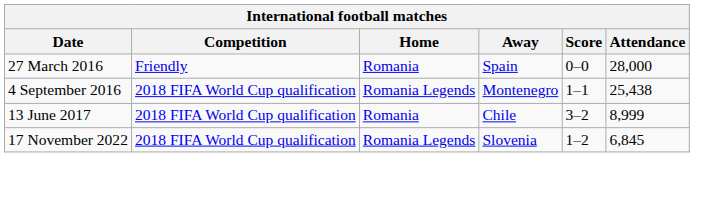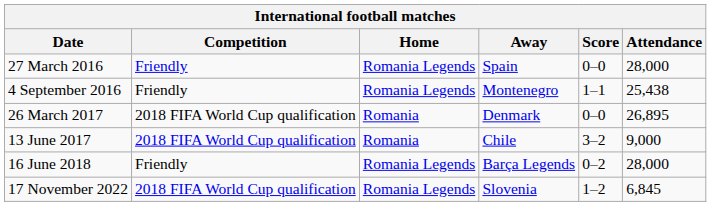27 March 2016 | Home: Romania -> Romania Legends
4 September 2016 | Competition: 2018 FIFA World Cup qualification -> Friendly
+ row: 26 March 2017 | 2018 FIFA World Cup qualification | Romania | Denmark | 0–0 | 26,895
13 June 2017 | Attendance: 8,999 -> 9,000
+ row: 16 June 2018 | Friendly | Romania Legends | Barça Legends | 0–2 | 28,000
